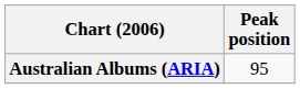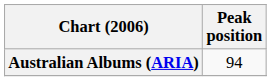Australian Albums (ARIA) | Peak position: 95 -> 94
